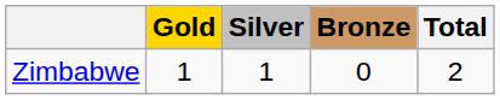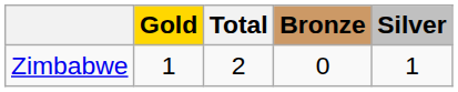columns swapped: Silver <-> Total
